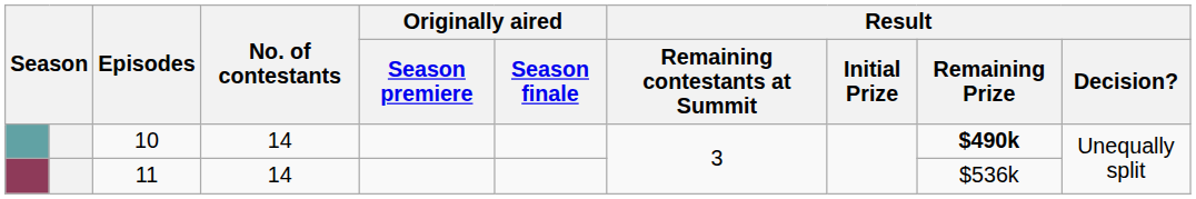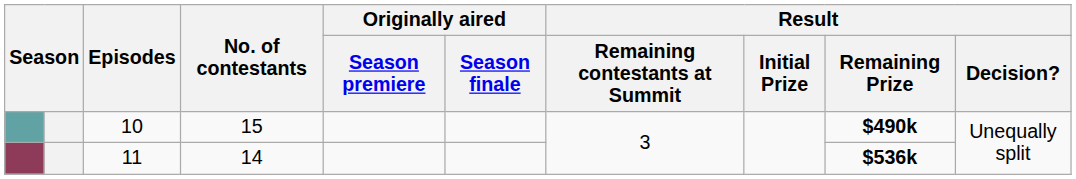10 | No. of contestants: 14 -> 15
11 | Result / Remaining Prize: normal -> bold
